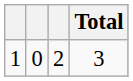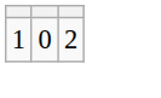- column: Total | 3
